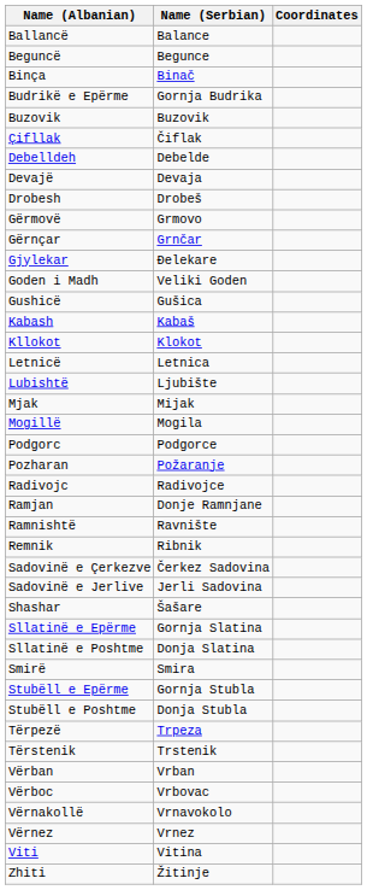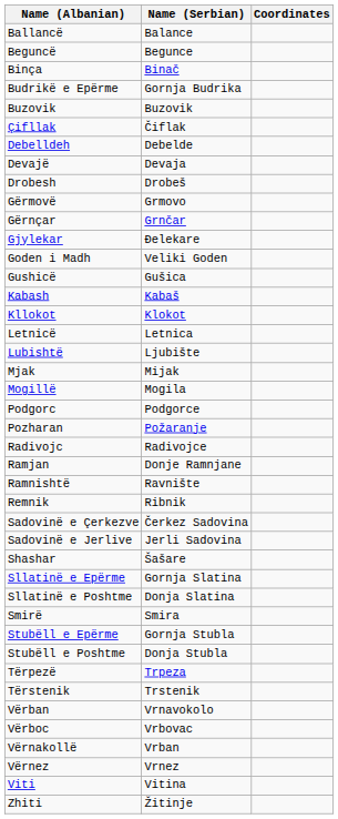Vërban | Name (Serbian): Vrban -> Vrnavokolo
Vërnakollë | Name (Serbian): Vrnavokolo -> Vrban
